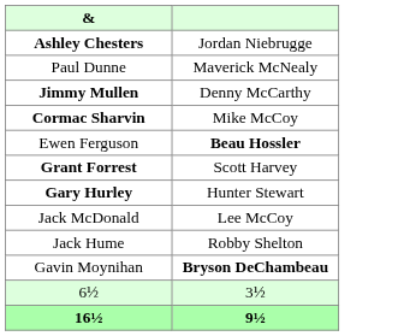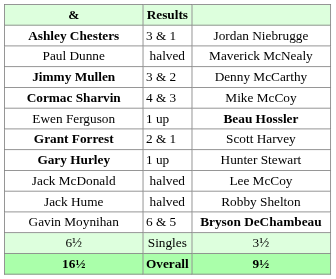+ column: Results | 3 & 1 | halved | 3 & 2 | 4 & 3 | 1 up | 2 & 1 | 1 up | halved | halved | 6 & 5 | Singles | Overall
